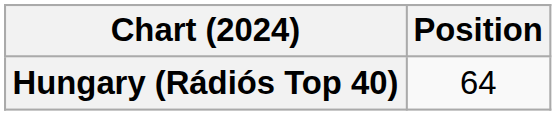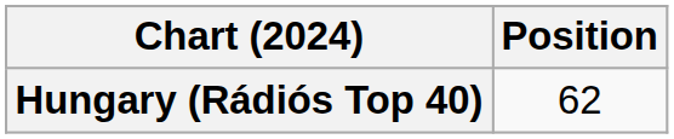Hungary (Rádiós Top 40) | Position: 64 -> 62
